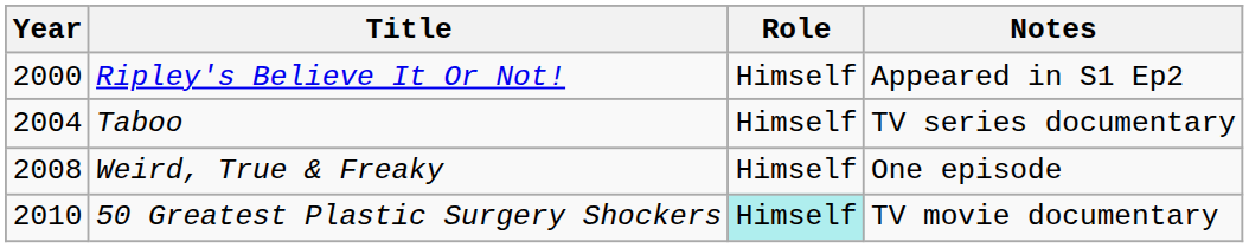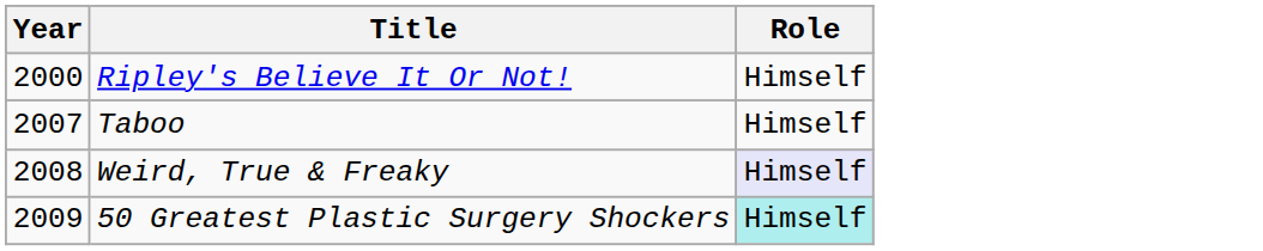- column: Notes | Appeared in S1 Ep2 | TV series documentary | One episode | TV movie documentary
Taboo | Year: 2004 -> 2007
Weird, True & Freaky | Role: no background -> lavender background
50 Greatest Plastic Surgery Shockers | Year: 2010 -> 2009
